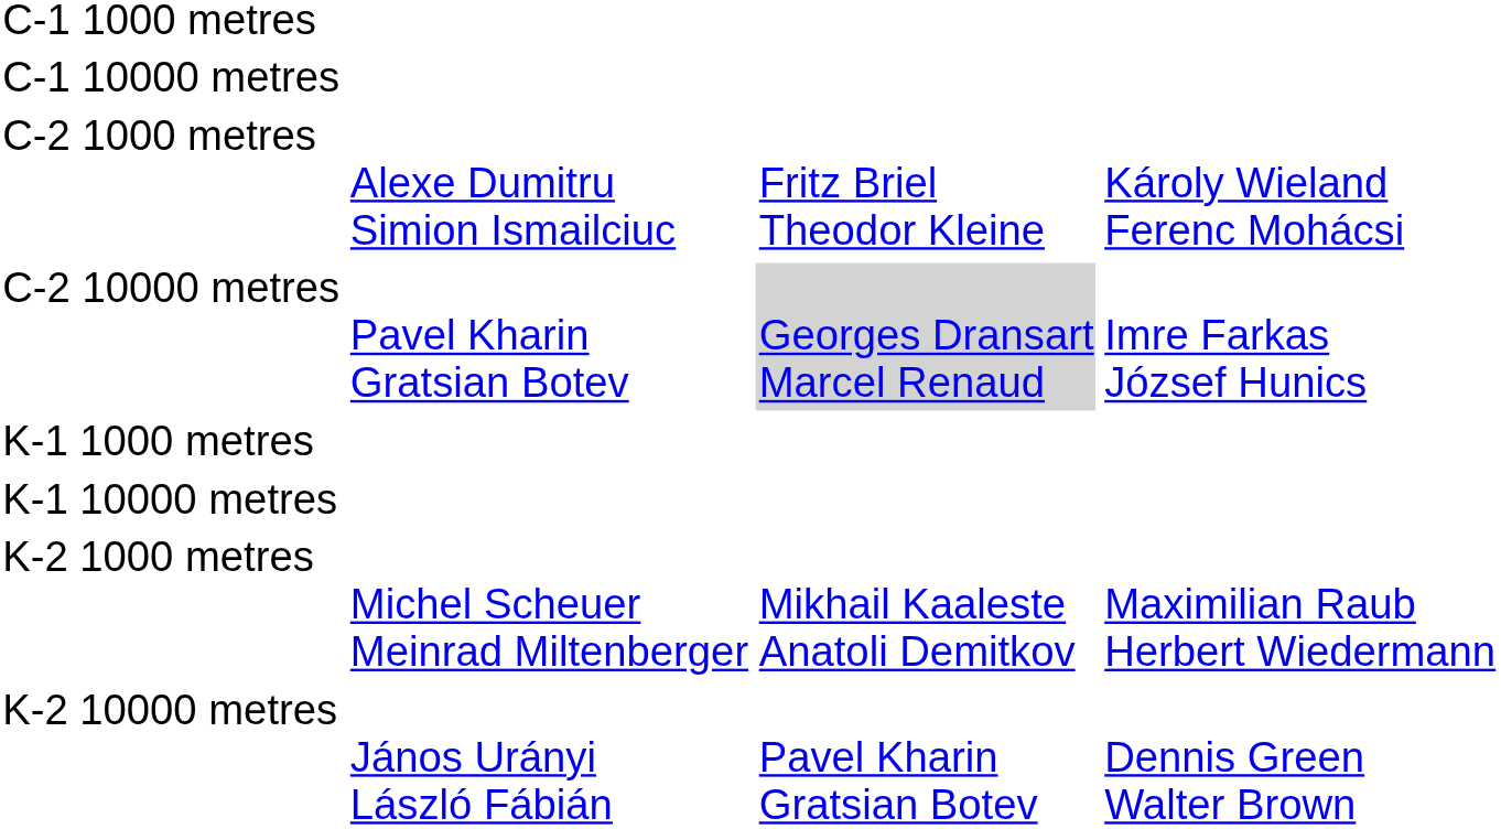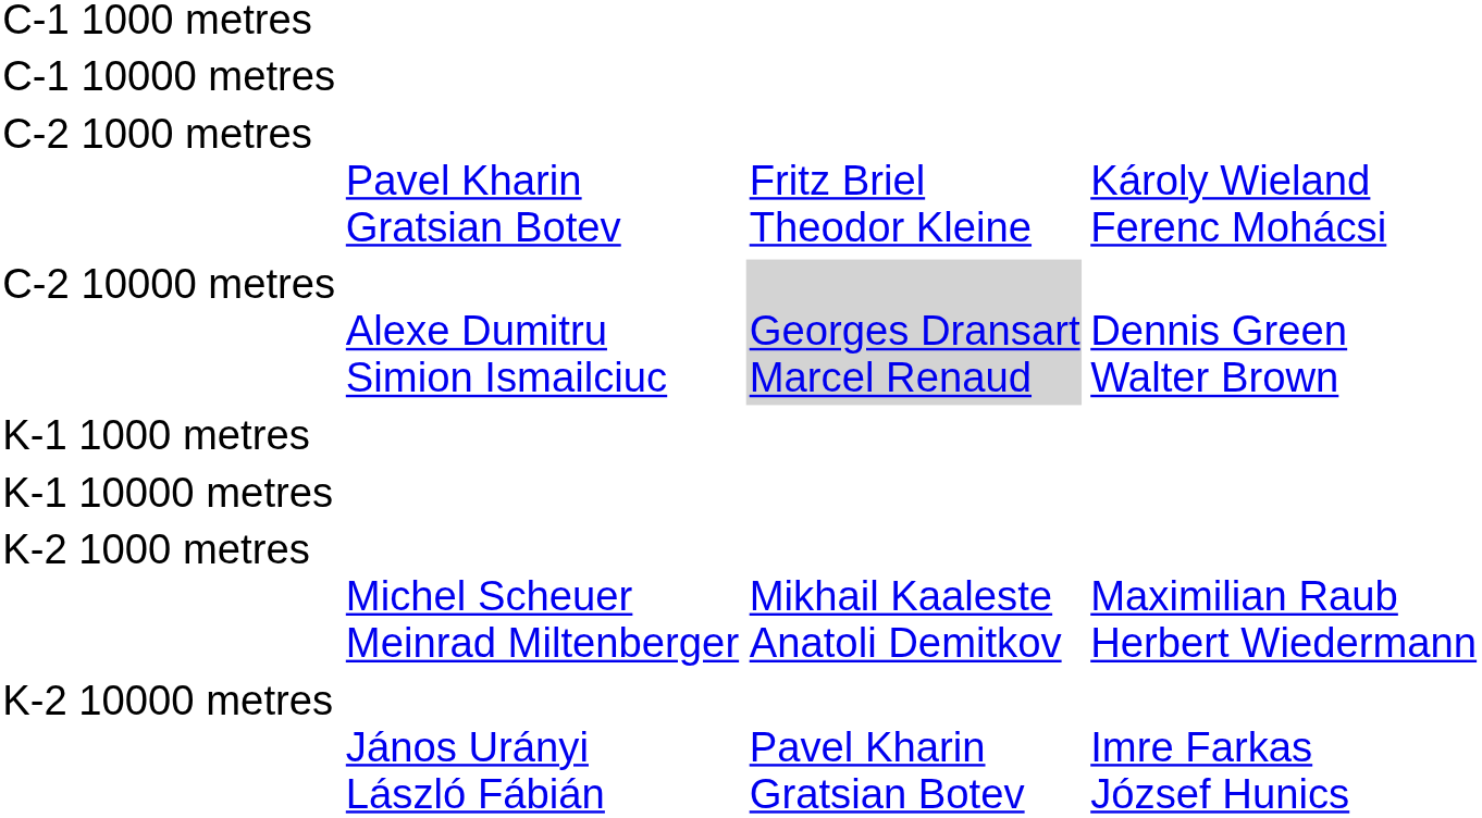C-2 1000 metres | column 2: Alexe Dumitru Simion Ismailciuc -> Pavel Kharin Gratsian Botev
C-2 10000 metres | column 2: Pavel Kharin Gratsian Botev -> Alexe Dumitru Simion Ismailciuc
C-2 10000 metres | column 4: Imre Farkas József Hunics -> Dennis Green Walter Brown
K-2 10000 metres | column 4: Dennis Green Walter Brown -> Imre Farkas József Hunics
